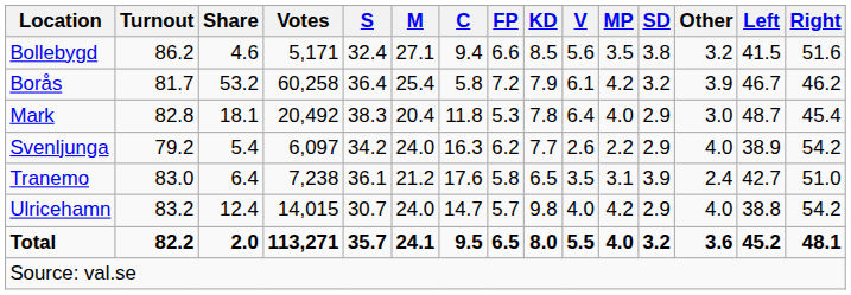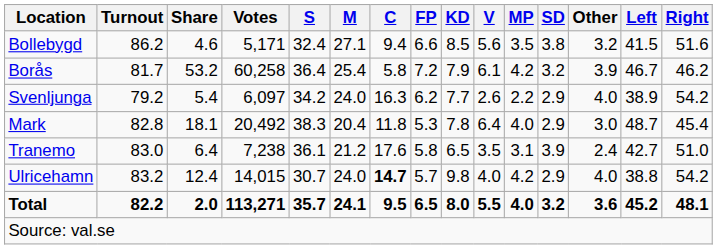rows swapped: Mark <-> Svenljunga
Ulricehamn | C: normal -> bold
